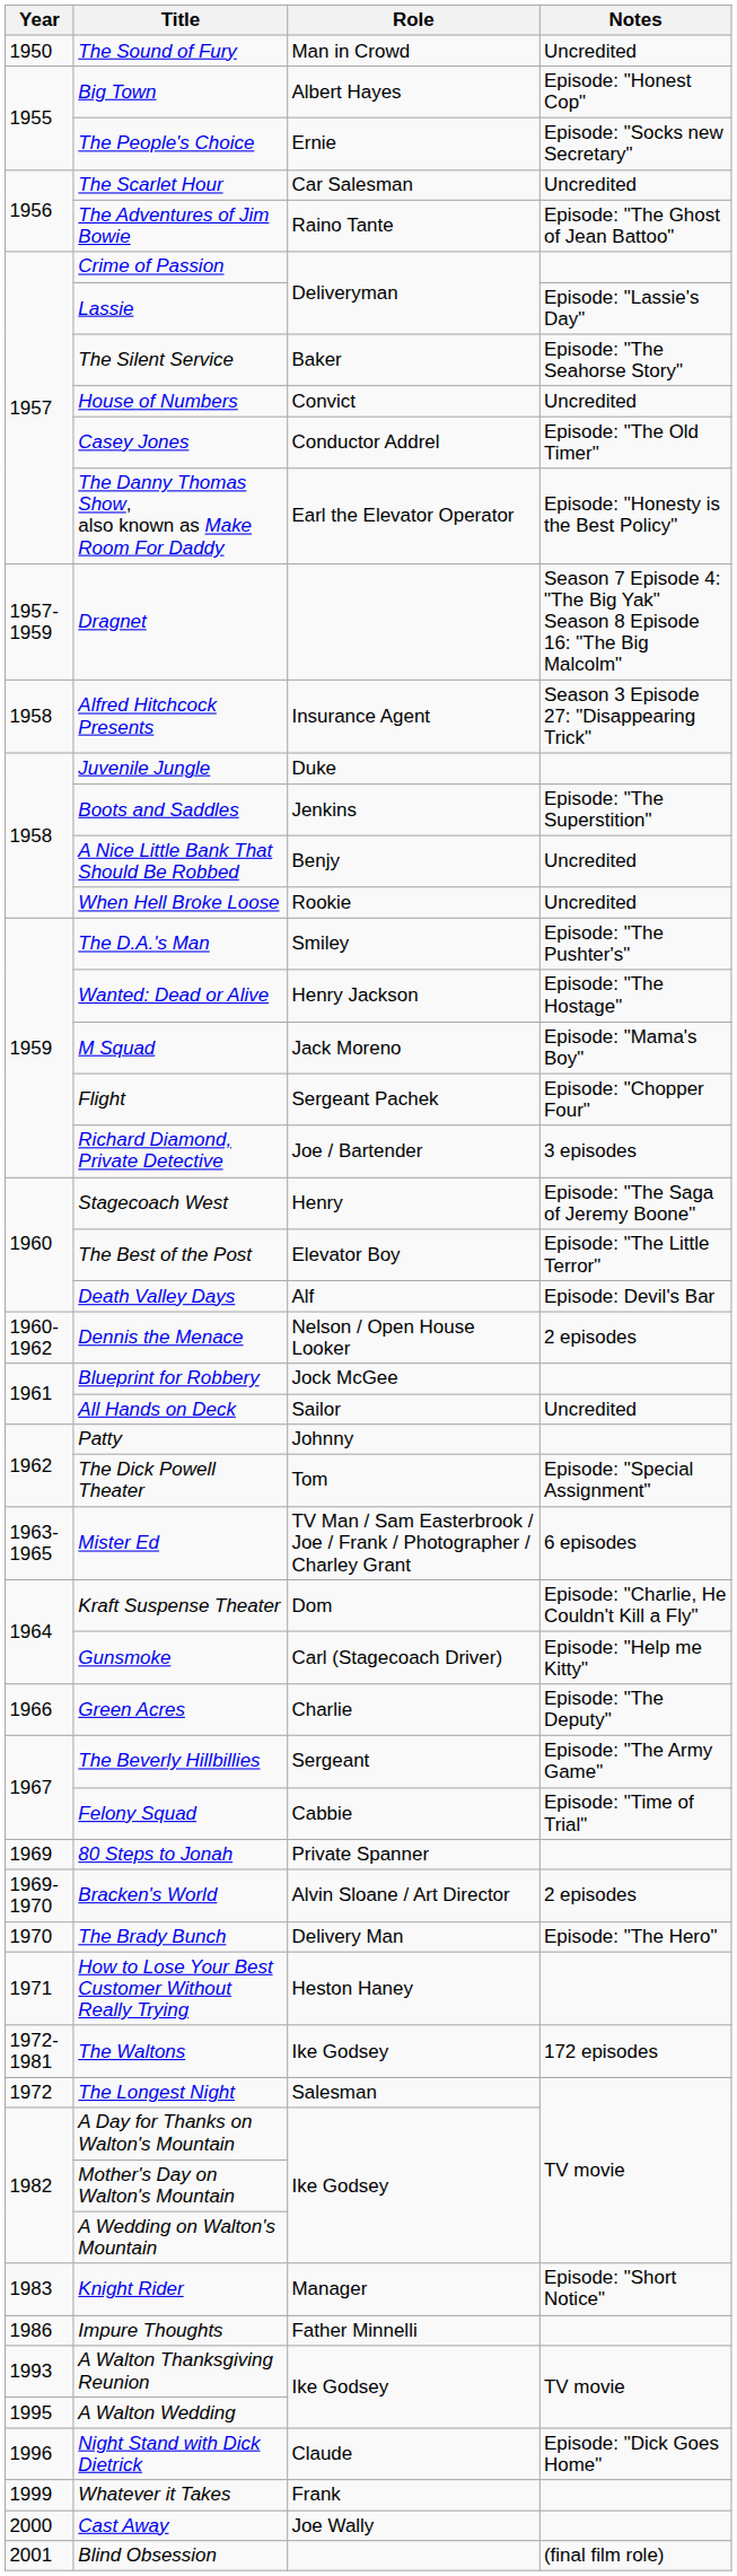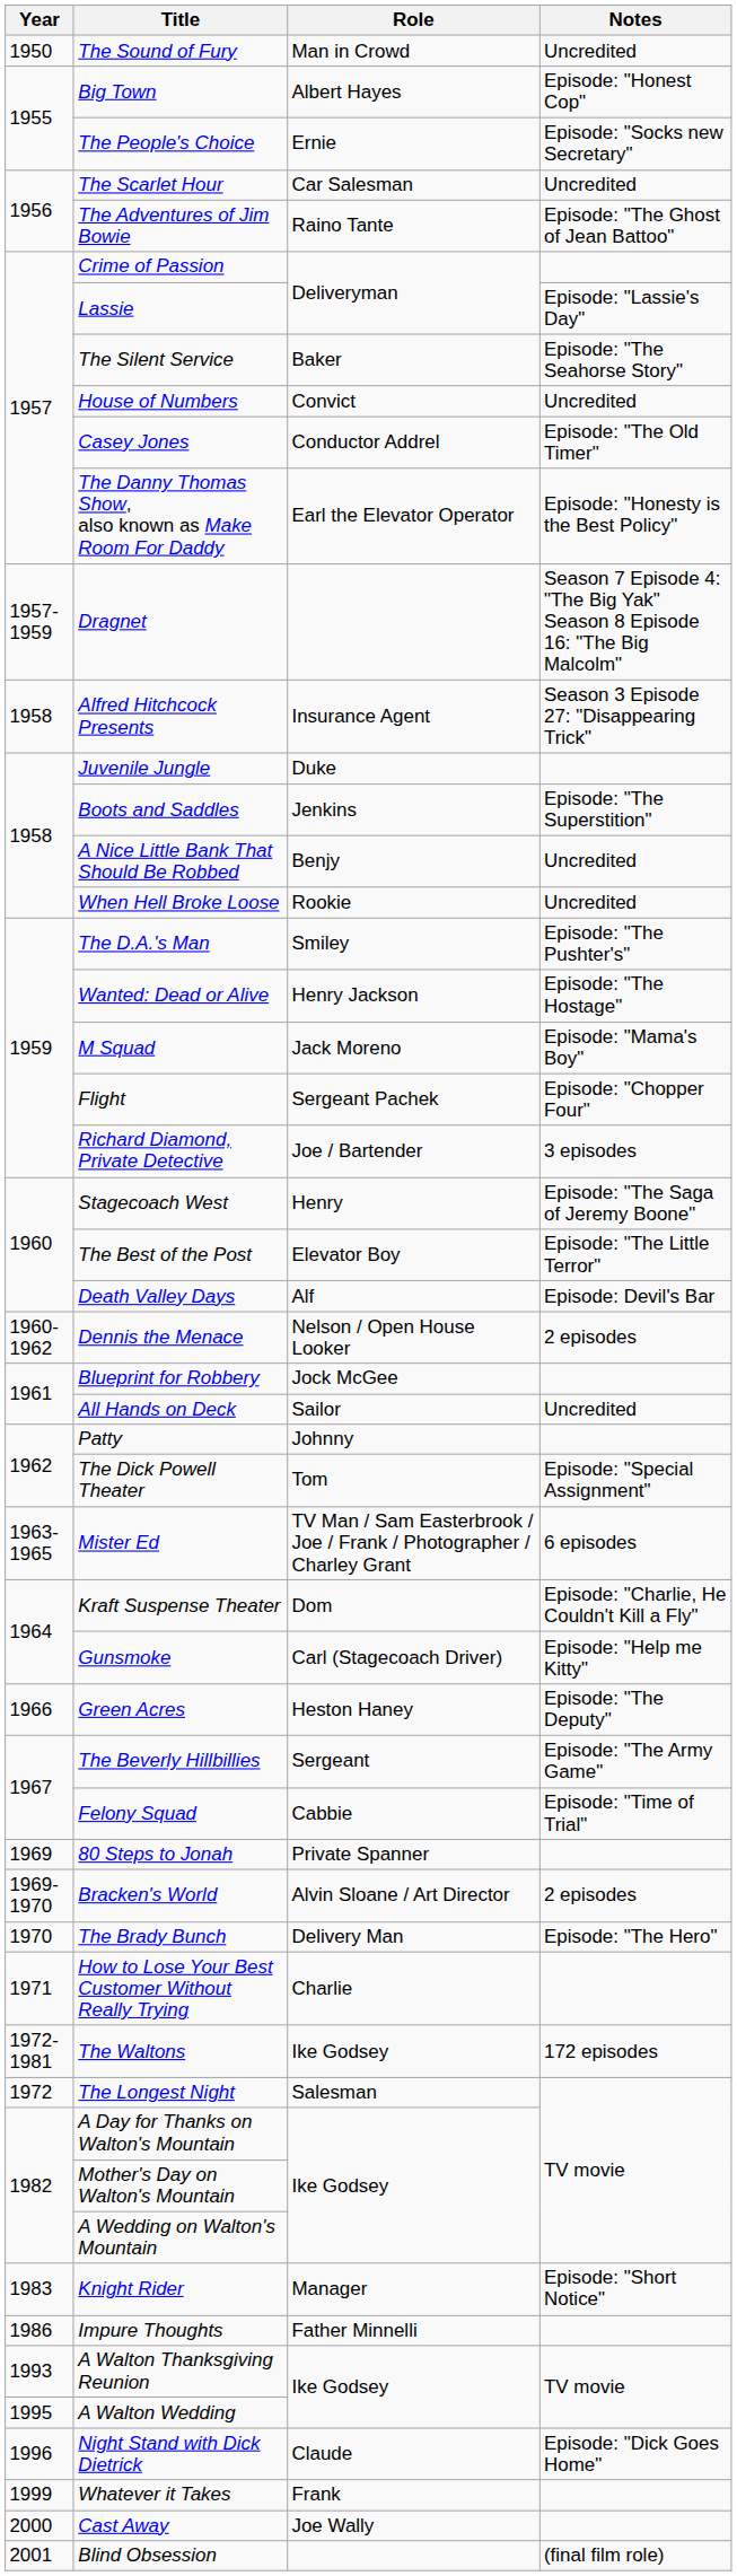Green Acres | Role: Charlie -> Heston Haney
How to Lose Your Best Customer Without Really Trying | Role: Heston Haney -> Charlie
